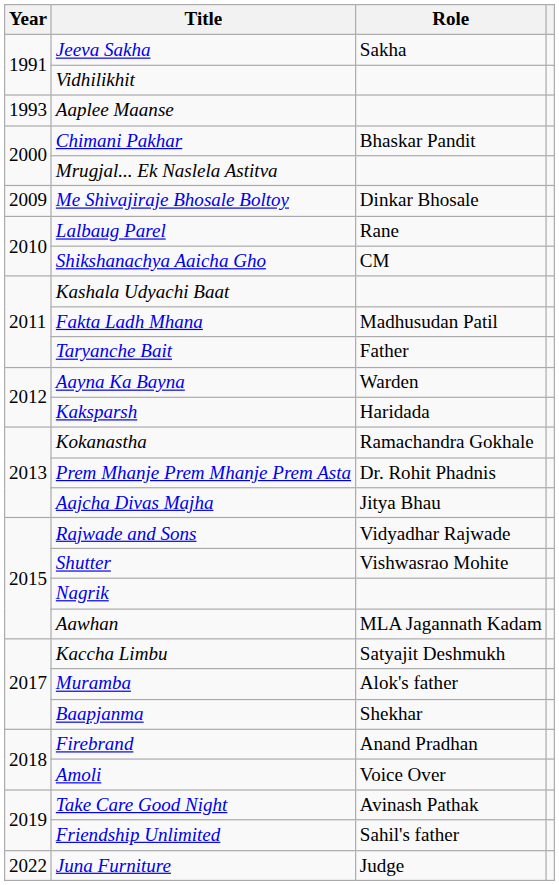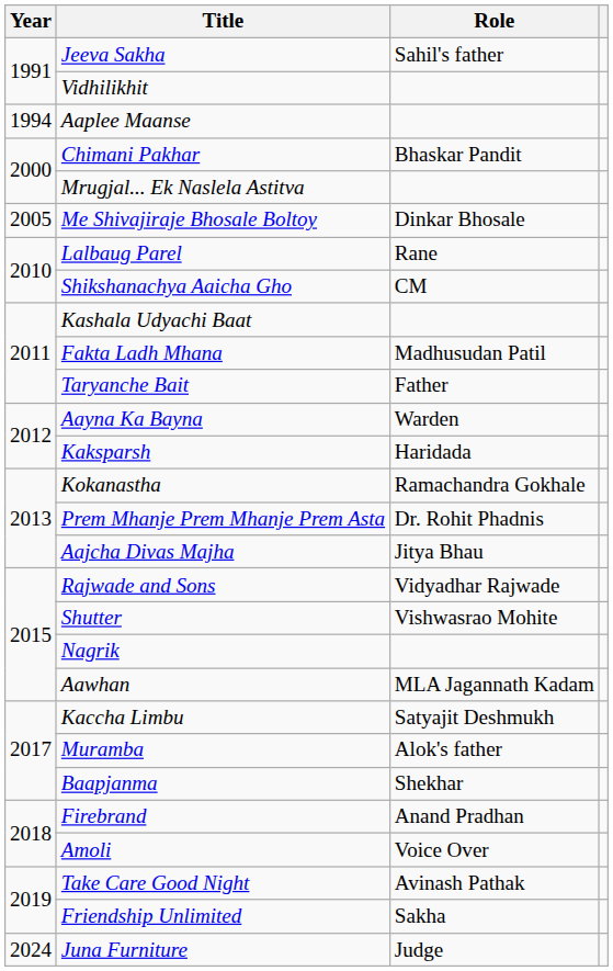Jeeva Sakha | Role: Sakha -> Sahil's father
Aaplee Maanse | Year: 1993 -> 1994
Me Shivajiraje Bhosale Boltoy | Year: 2009 -> 2005
Friendship Unlimited | Role: Sahil's father -> Sakha
Juna Furniture | Year: 2022 -> 2024
